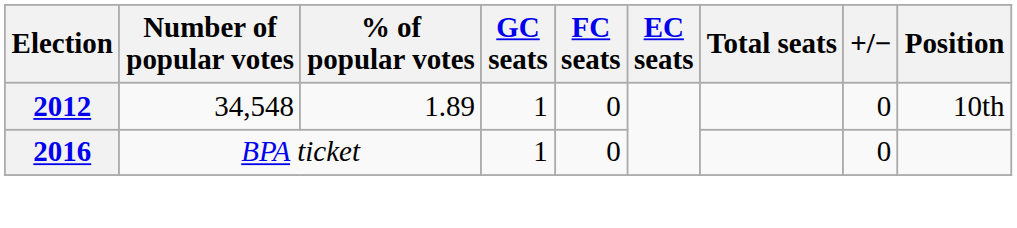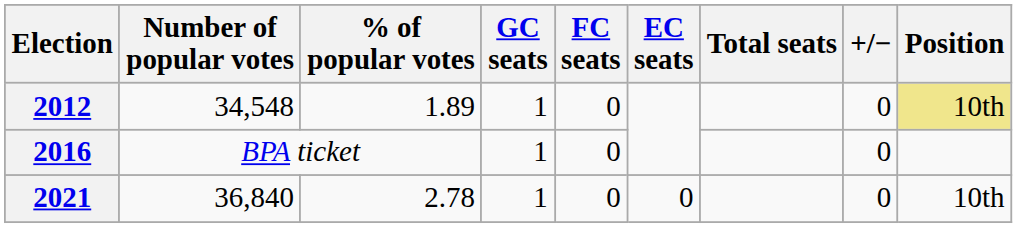2012 | Position: no background -> khaki background
+ row: 2021 | 36,840 | 2.78 | 1 | 0 | 0 | 0 | 10th
